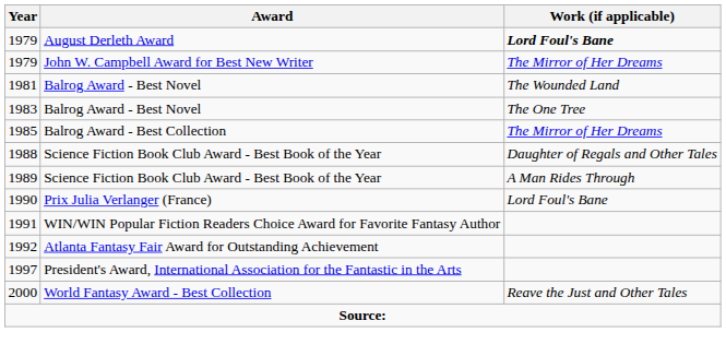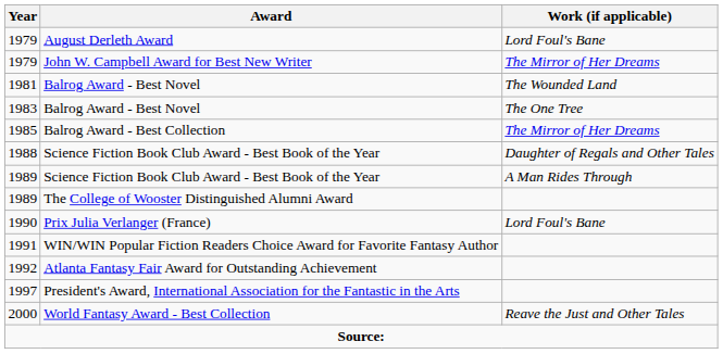1979 / August Derleth Award | Work (if applicable): bold -> normal
+ row: 1989 | The College of Wooster Distinguished Alumni Award
